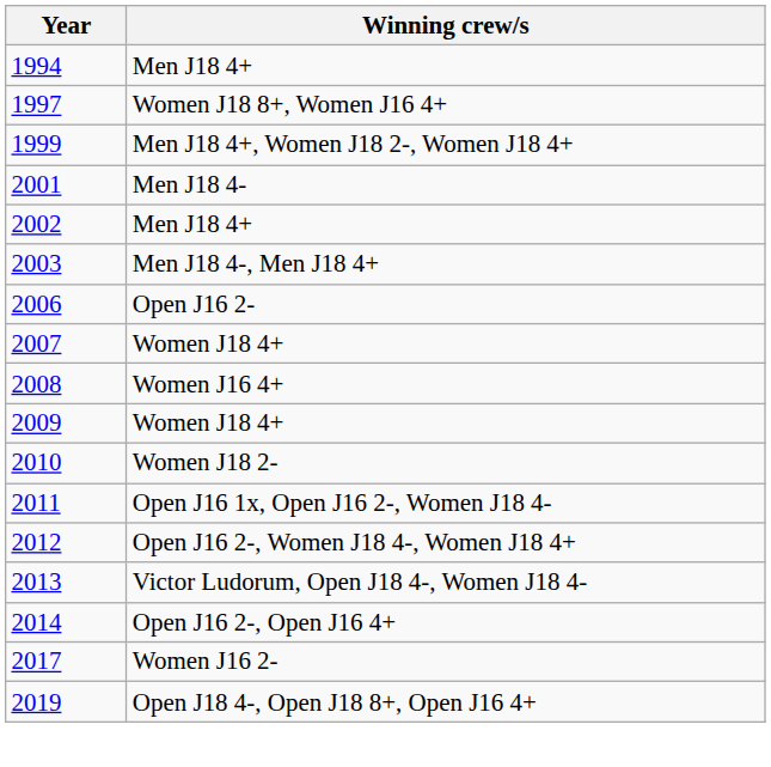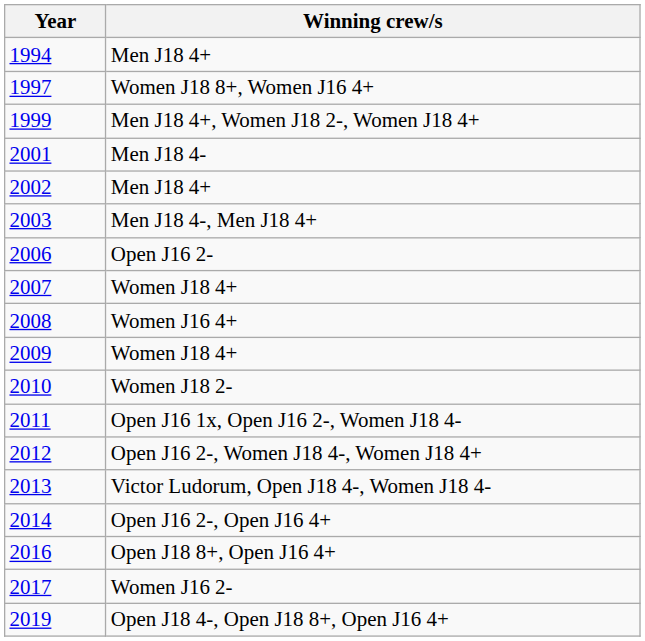+ row: 2016 | Open J18 8+, Open J16 4+
